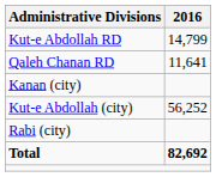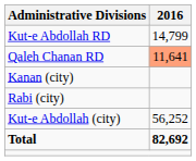Qaleh Chanan RD | 2016: no background -> lightsalmon background
rows swapped: Kut-e Abdollah (city) <-> Rabi (city)
